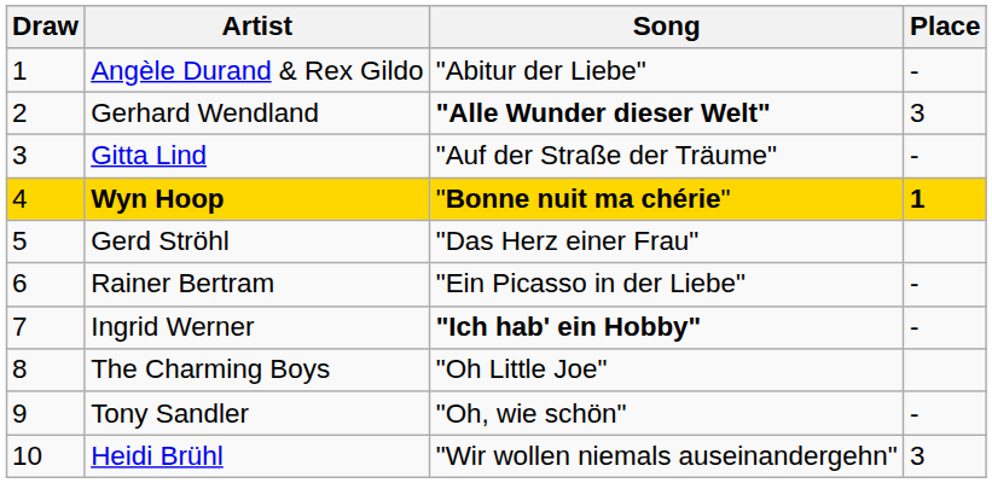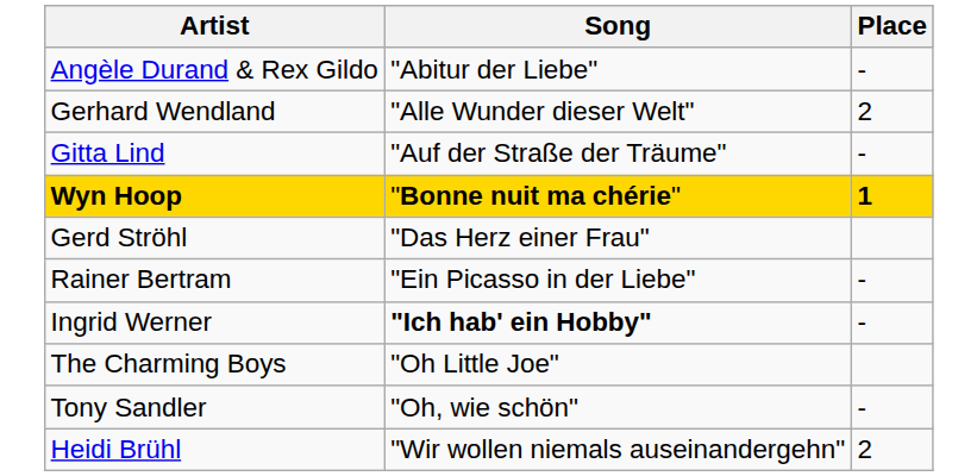- column: Draw | 1 | 2 | 3 | 4 | 5 | 6 | 7 | 8 | 9 | 10
Gerhard Wendland | Song: bold -> normal
Gerhard Wendland | Place: 3 -> 2
Heidi Brühl | Place: 3 -> 2
